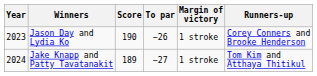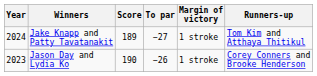rows swapped: Jake Knapp and Patty Tavatanakit <-> Jason Day and Lydia Ko
